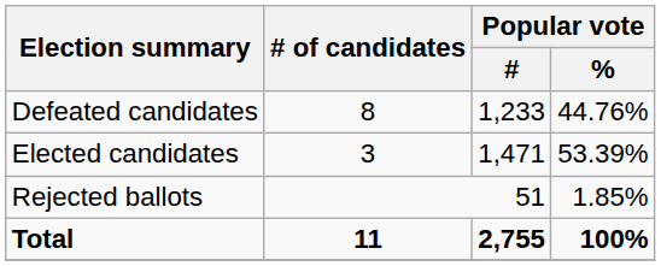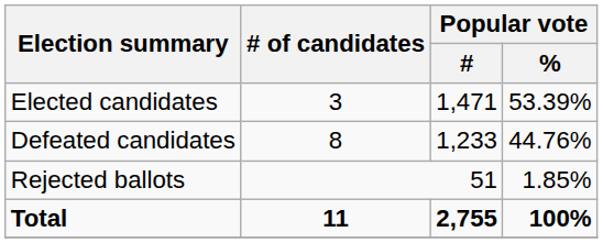rows swapped: Elected candidates <-> Defeated candidates
